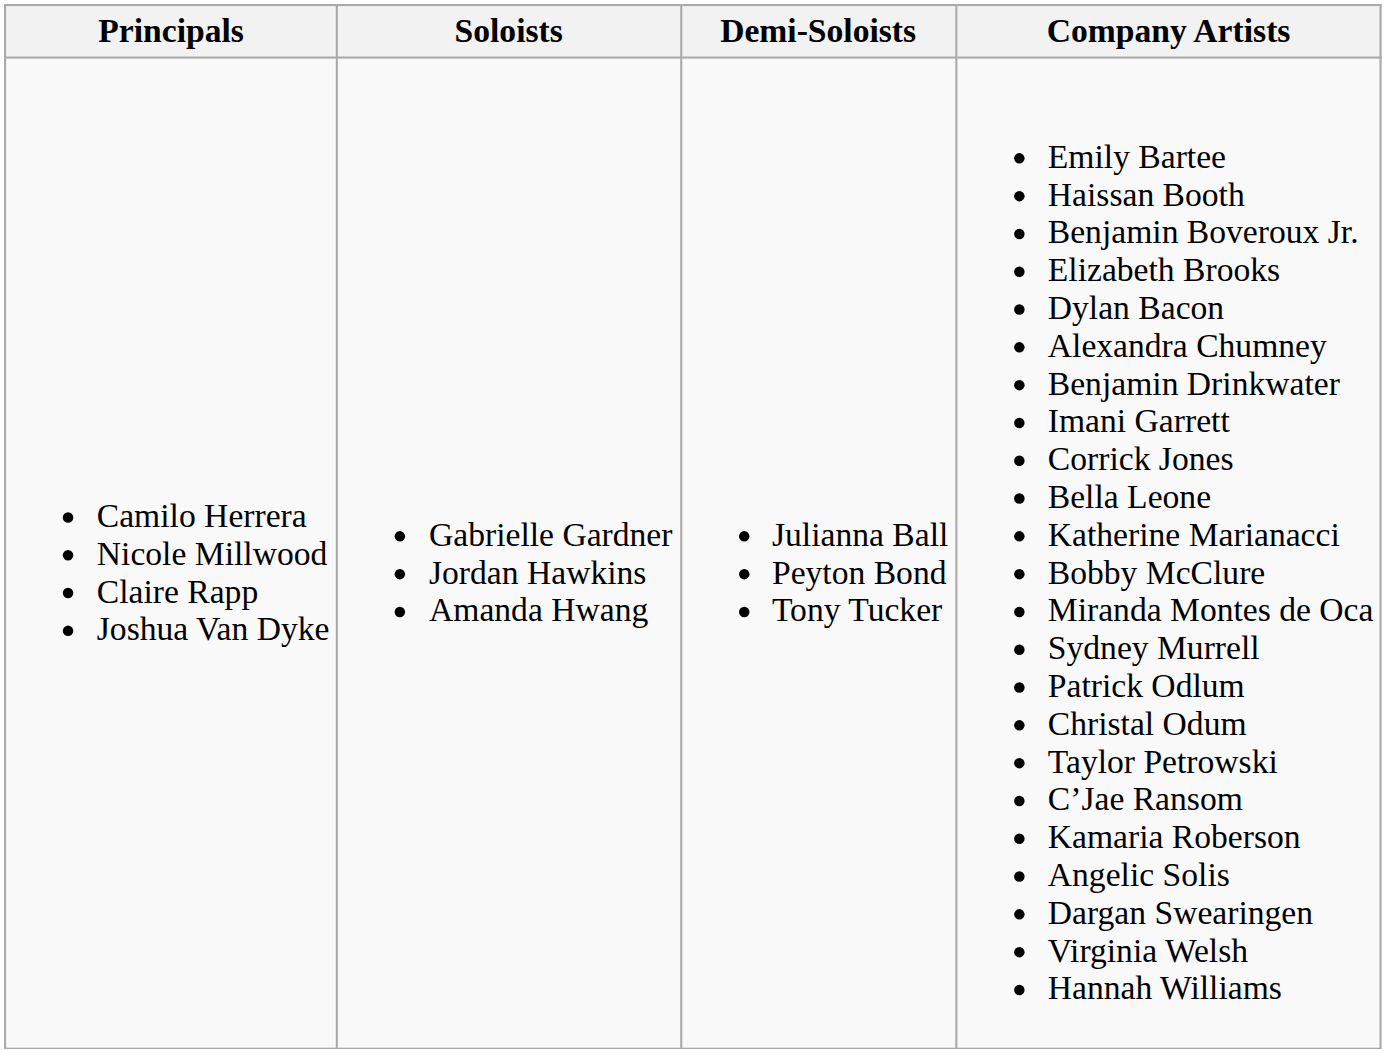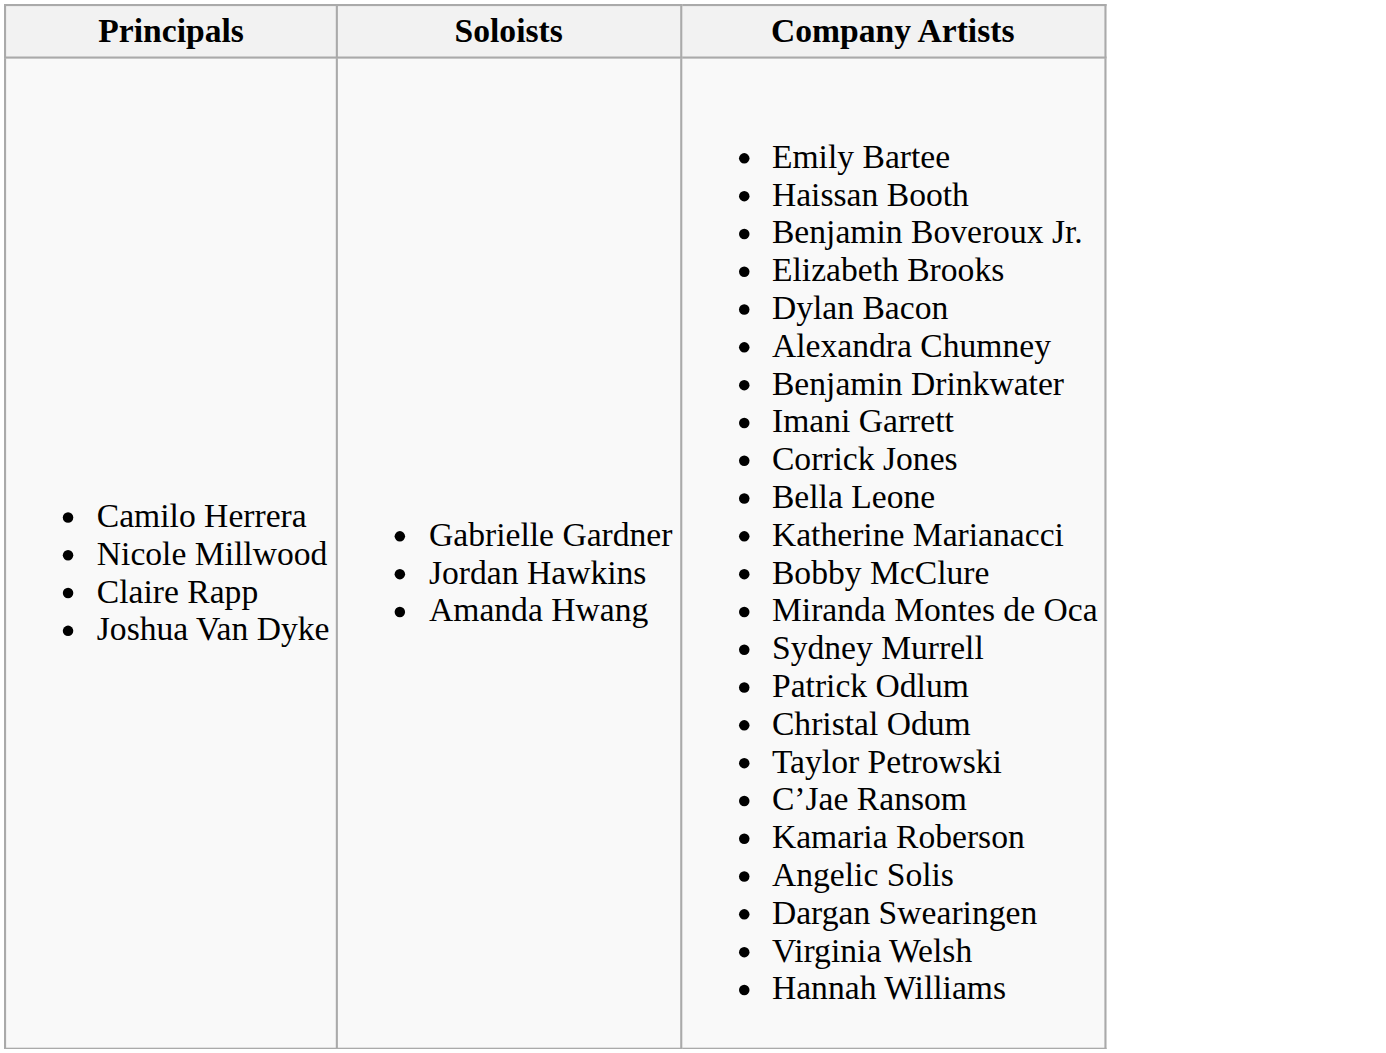- column: Demi-Soloists | Julianna Ball Peyton Bond Tony Tucker
